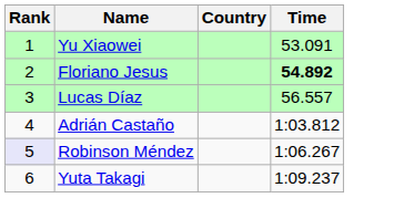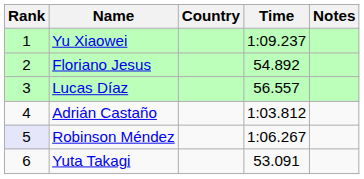+ column: Notes
Yu Xiaowei | Time: 53.091 -> 1:09.237
Floriano Jesus | Time: bold -> normal
Yuta Takagi | Time: 1:09.237 -> 53.091
